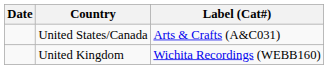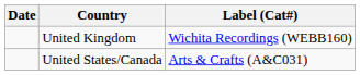rows swapped: United Kingdom <-> United States/Canada
